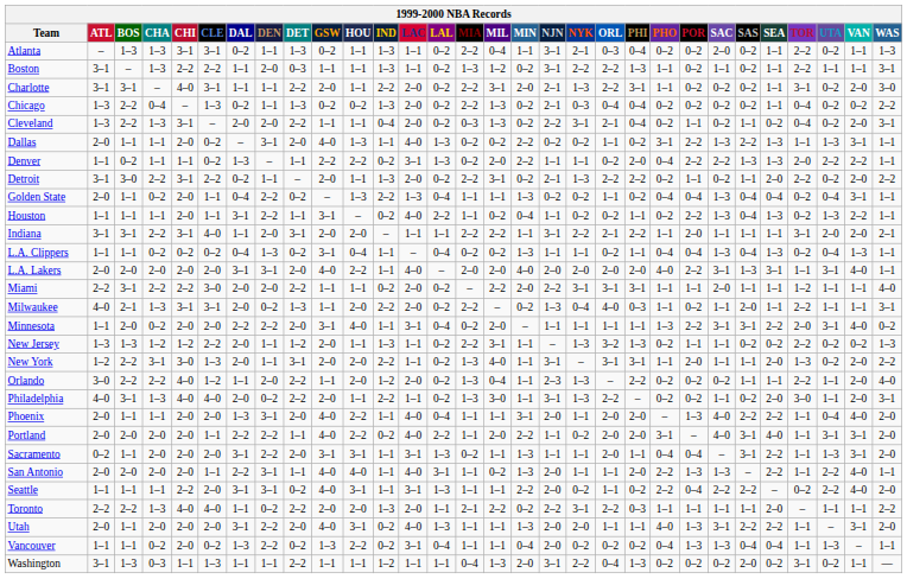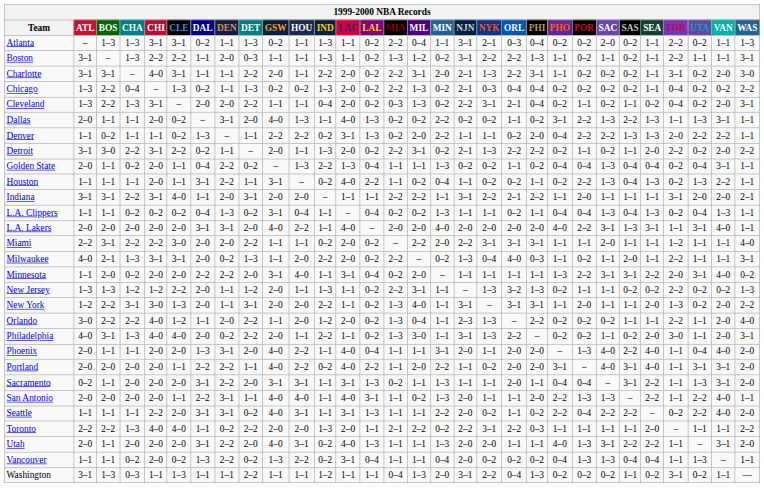Phoenix | SEA: 2–2 -> 4–0
Washington | SAS: 2–0 -> 1–1
